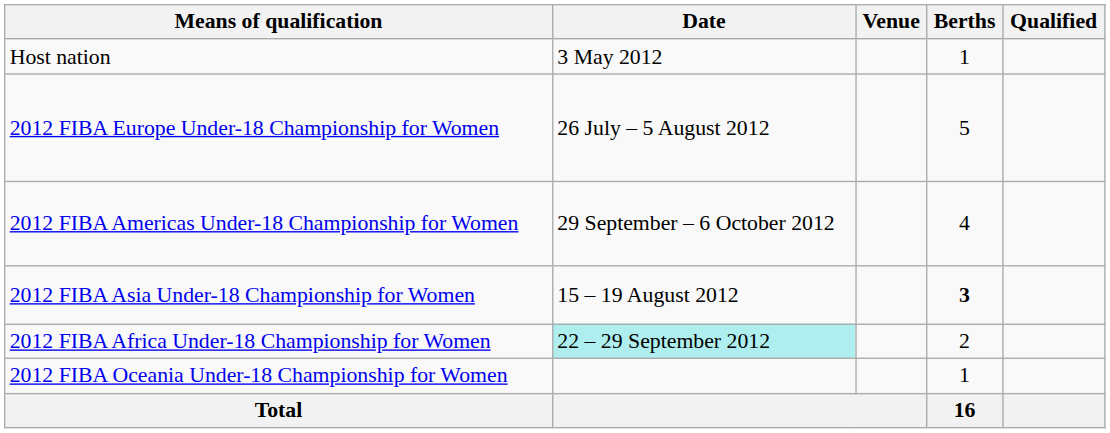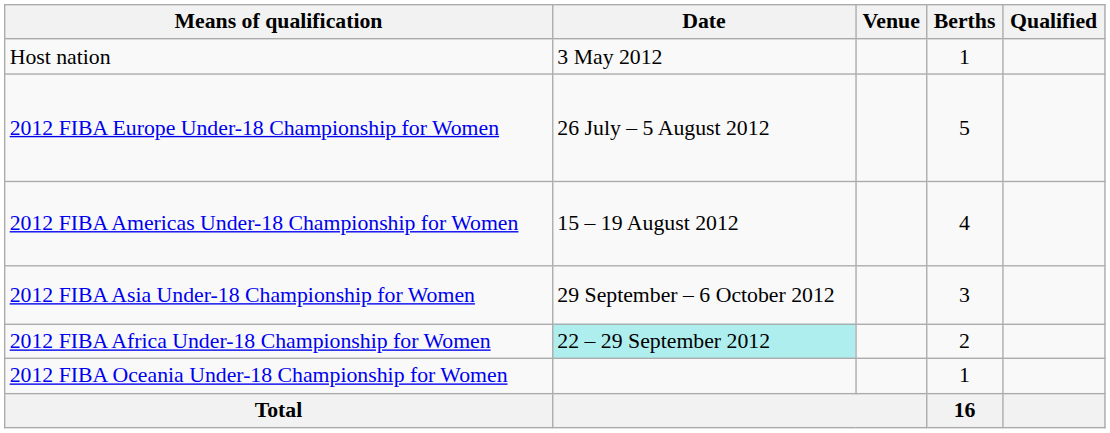2012 FIBA Americas Under-18 Championship for Women | Date: 29 September – 6 October 2012 -> 15 – 19 August 2012
2012 FIBA Asia Under-18 Championship for Women | Date: 15 – 19 August 2012 -> 29 September – 6 October 2012
2012 FIBA Asia Under-18 Championship for Women | Berths: bold -> normal
